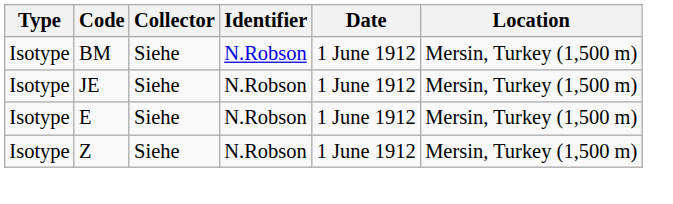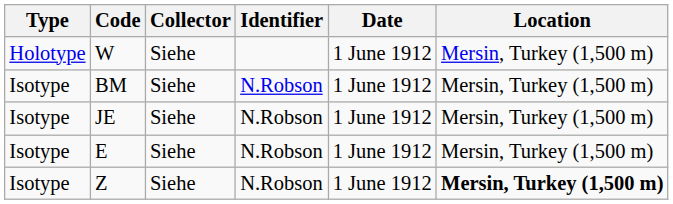+ row: Holotype | W | Siehe | 1 June 1912 | Mersin, Turkey (1,500 m)
Z | Location: normal -> bold
